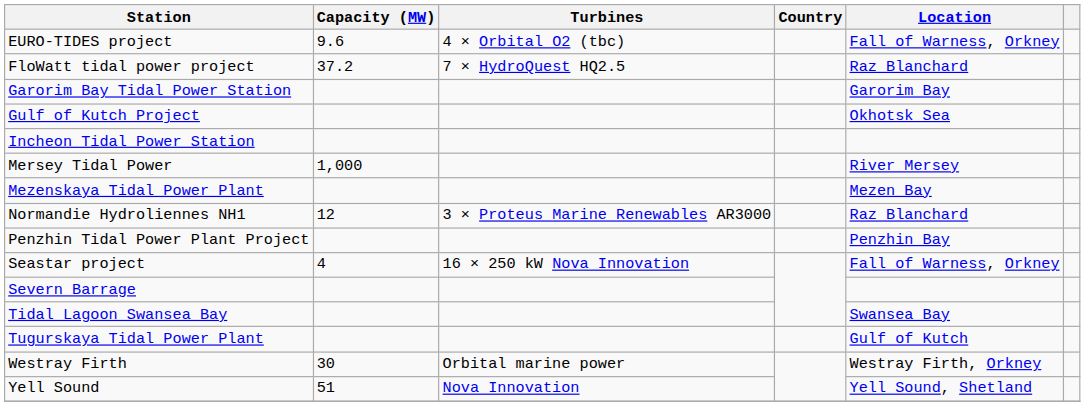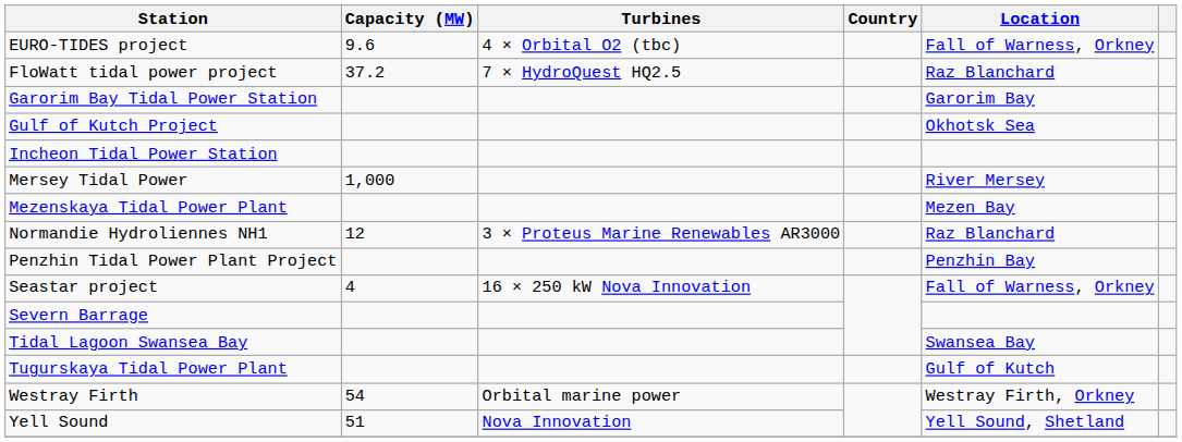Westray Firth | Capacity (MW): 30 -> 54
